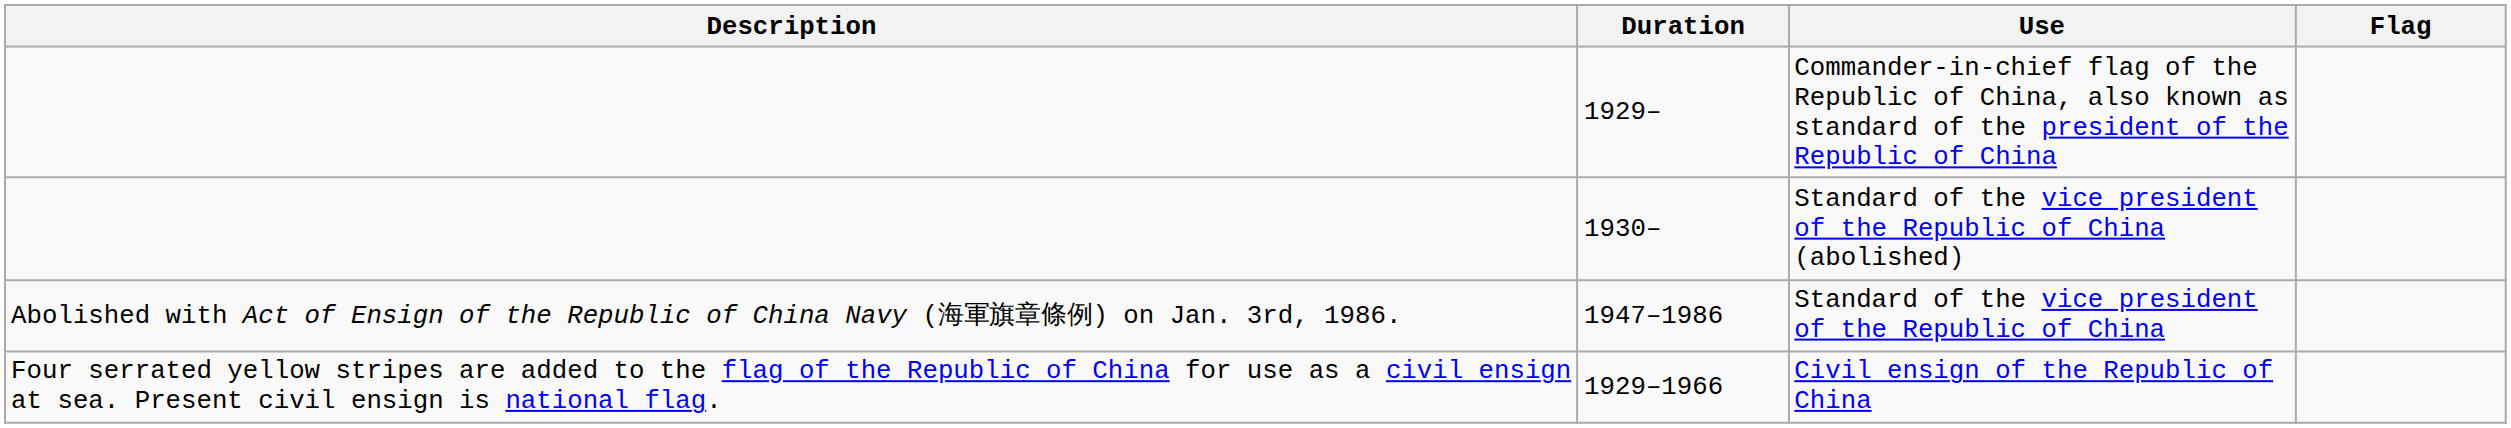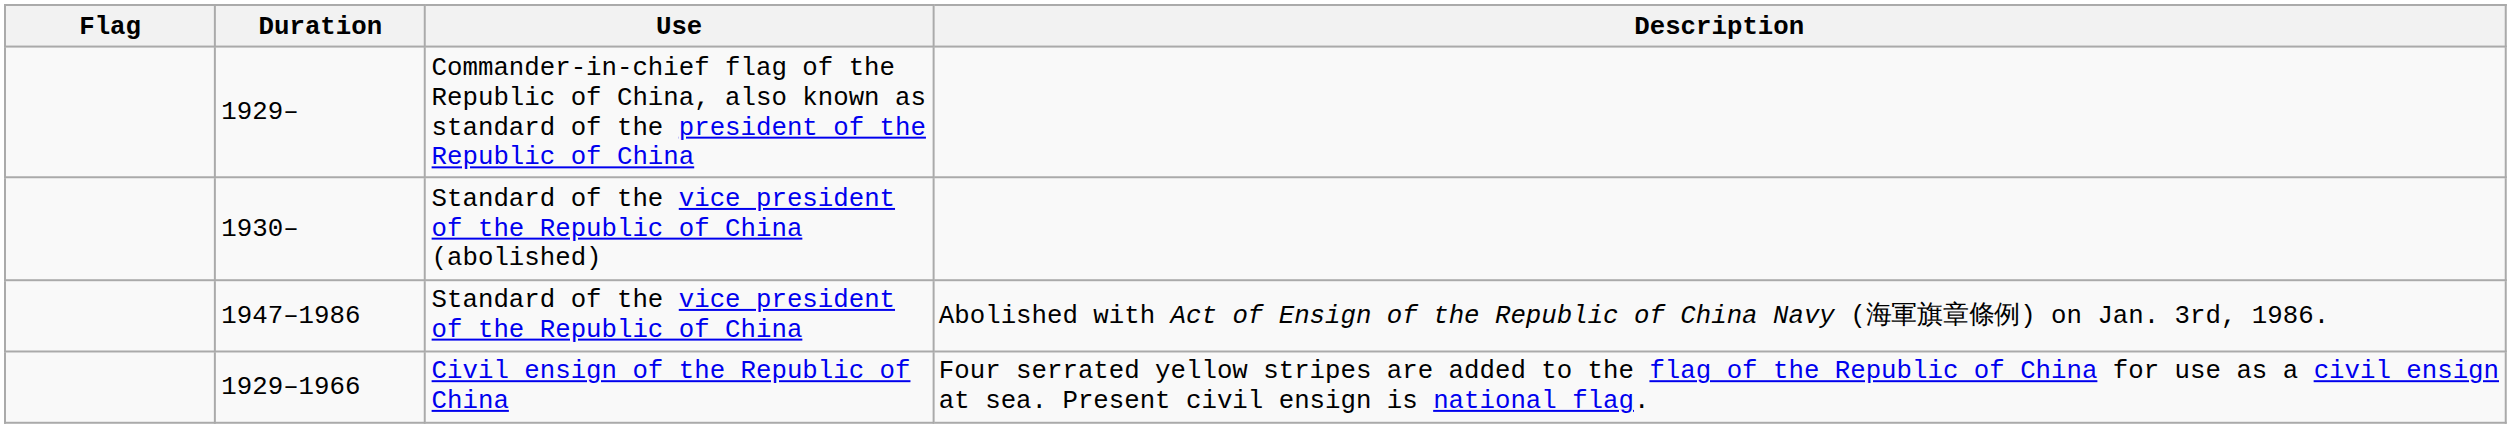columns swapped: Flag <-> Description
